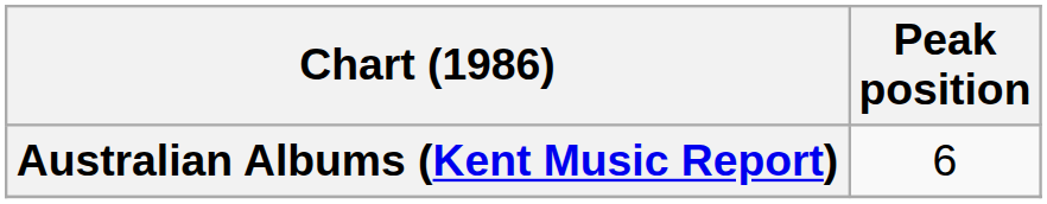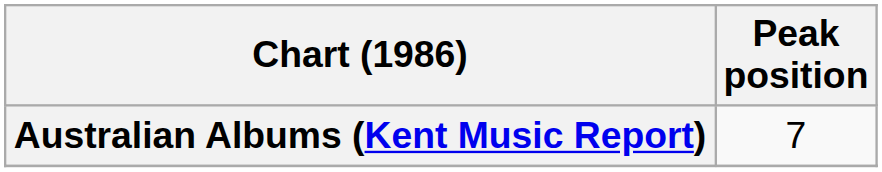Australian Albums (Kent Music Report) | Peak position: 6 -> 7
